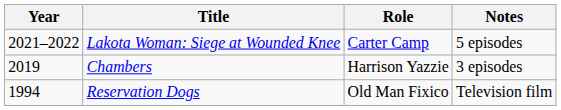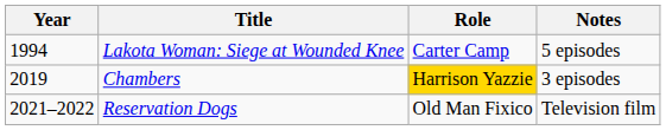Lakota Woman: Siege at Wounded Knee | Year: 2021–2022 -> 1994
Chambers | Role: no background -> gold background
Reservation Dogs | Year: 1994 -> 2021–2022
